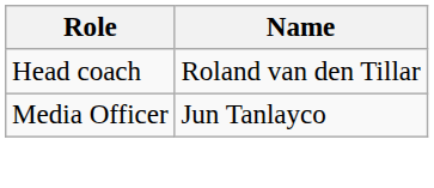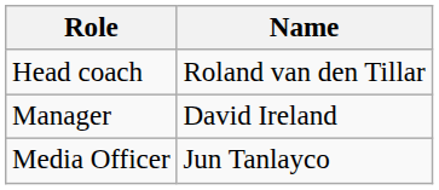+ row: Manager | David Ireland
